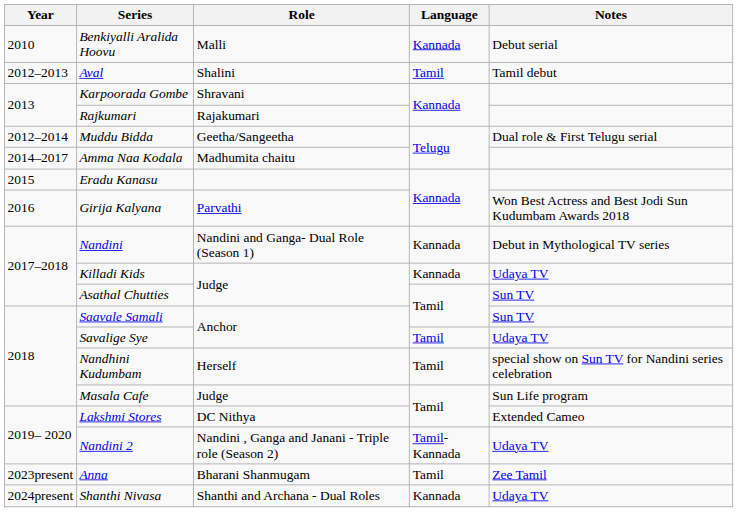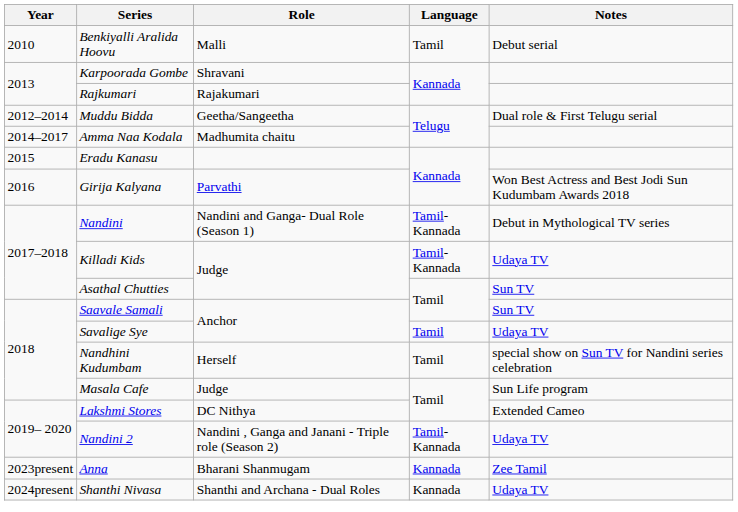Benkiyalli Aralida Hoovu | Language: Kannada -> Tamil
- row: 2012–2013 | Aval | Shalini | Tamil | Tamil debut
Nandini | Language: Kannada -> Tamil-Kannada
Killadi Kids | Language: Kannada -> Tamil-Kannada
Anna | Language: Tamil -> Kannada
